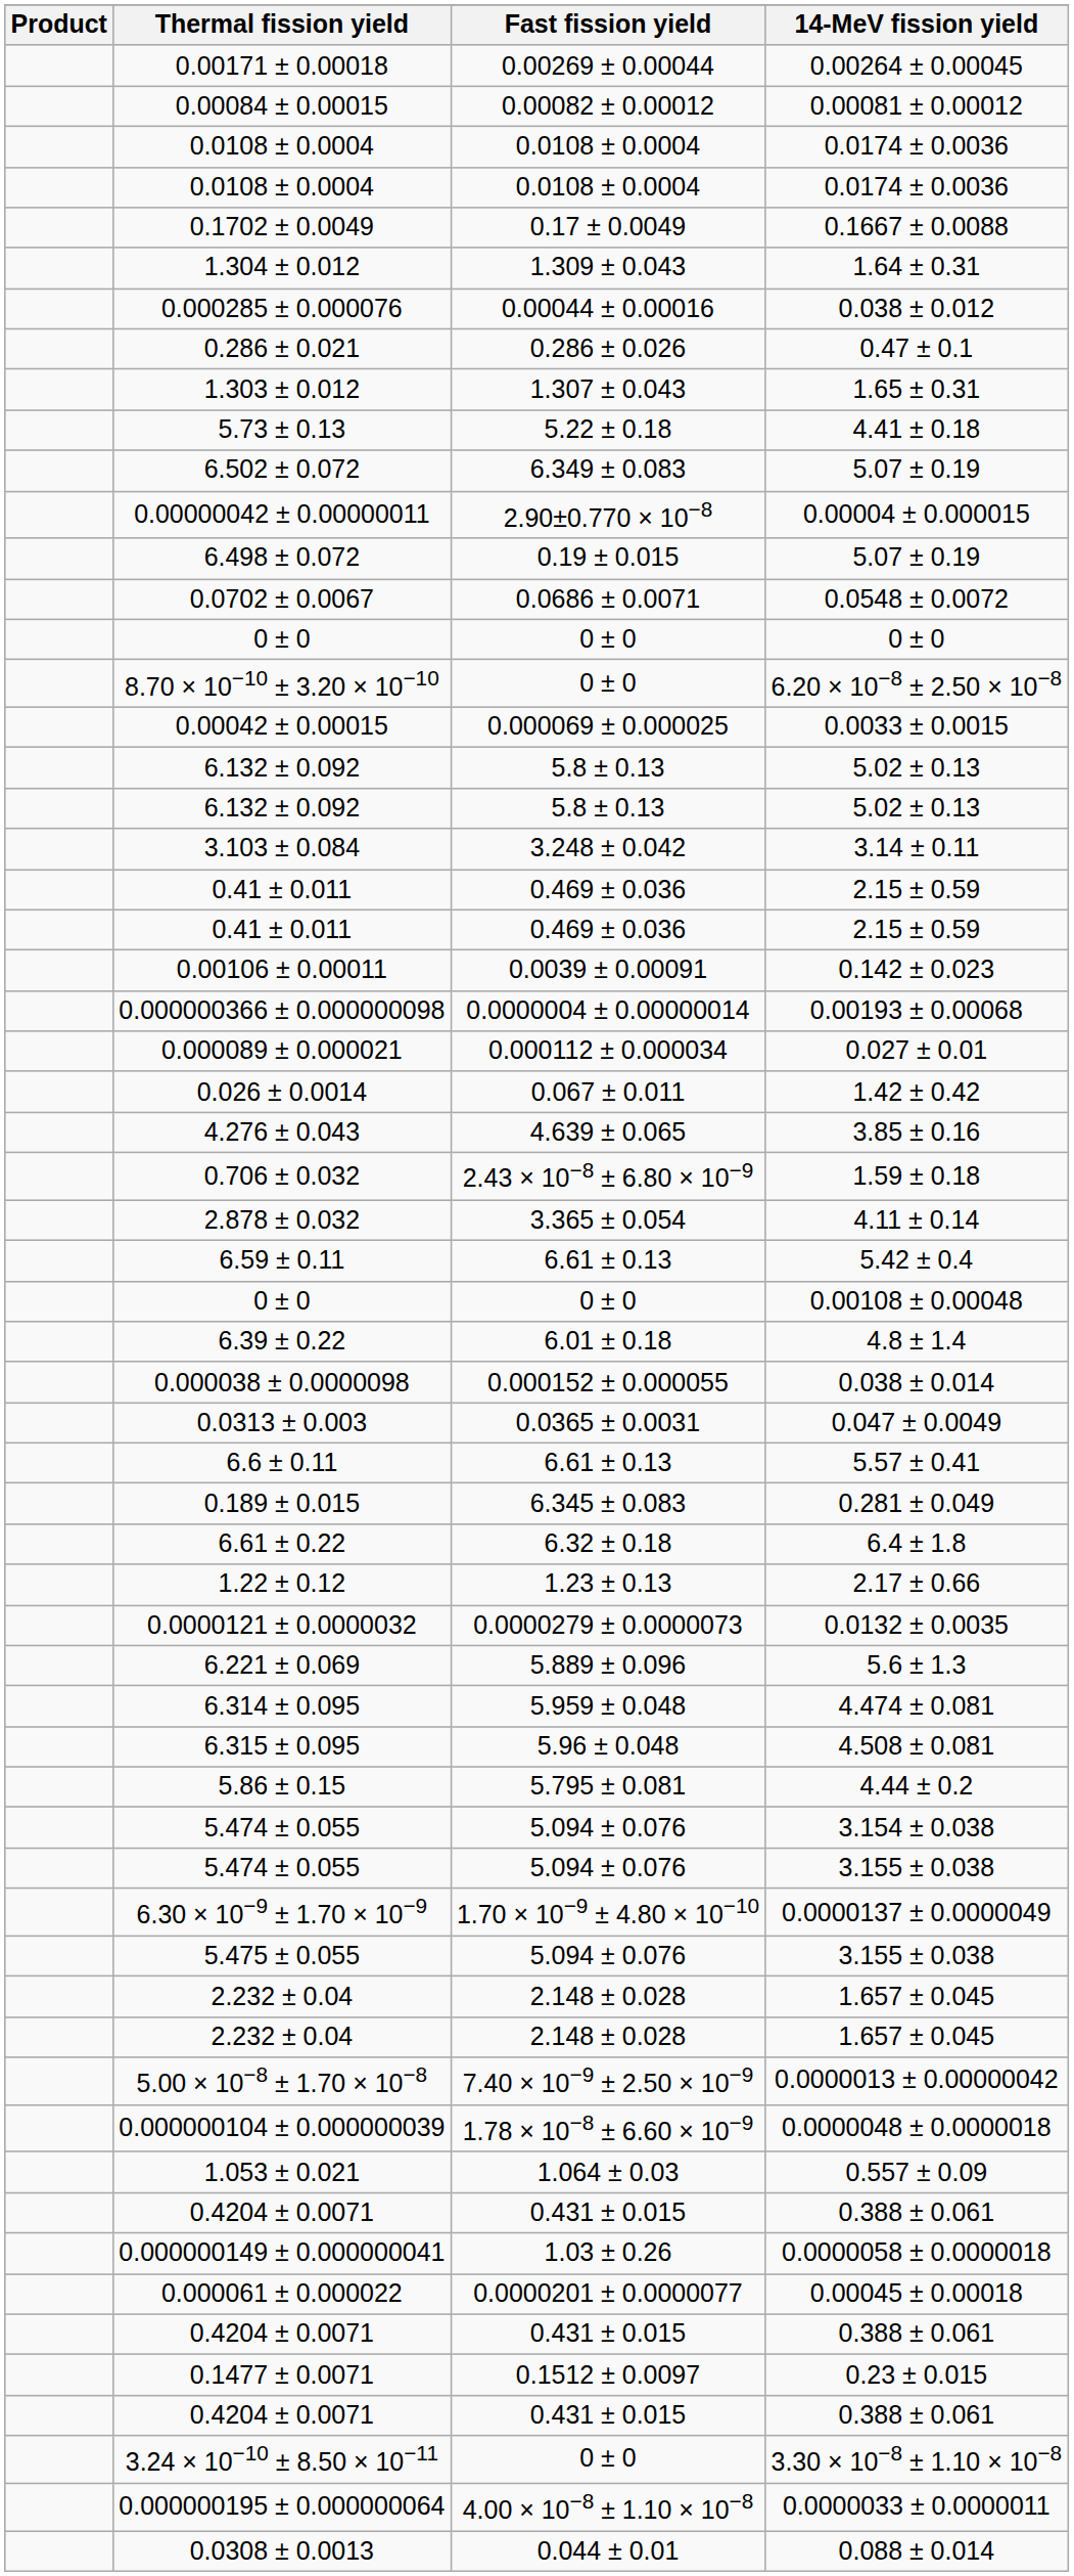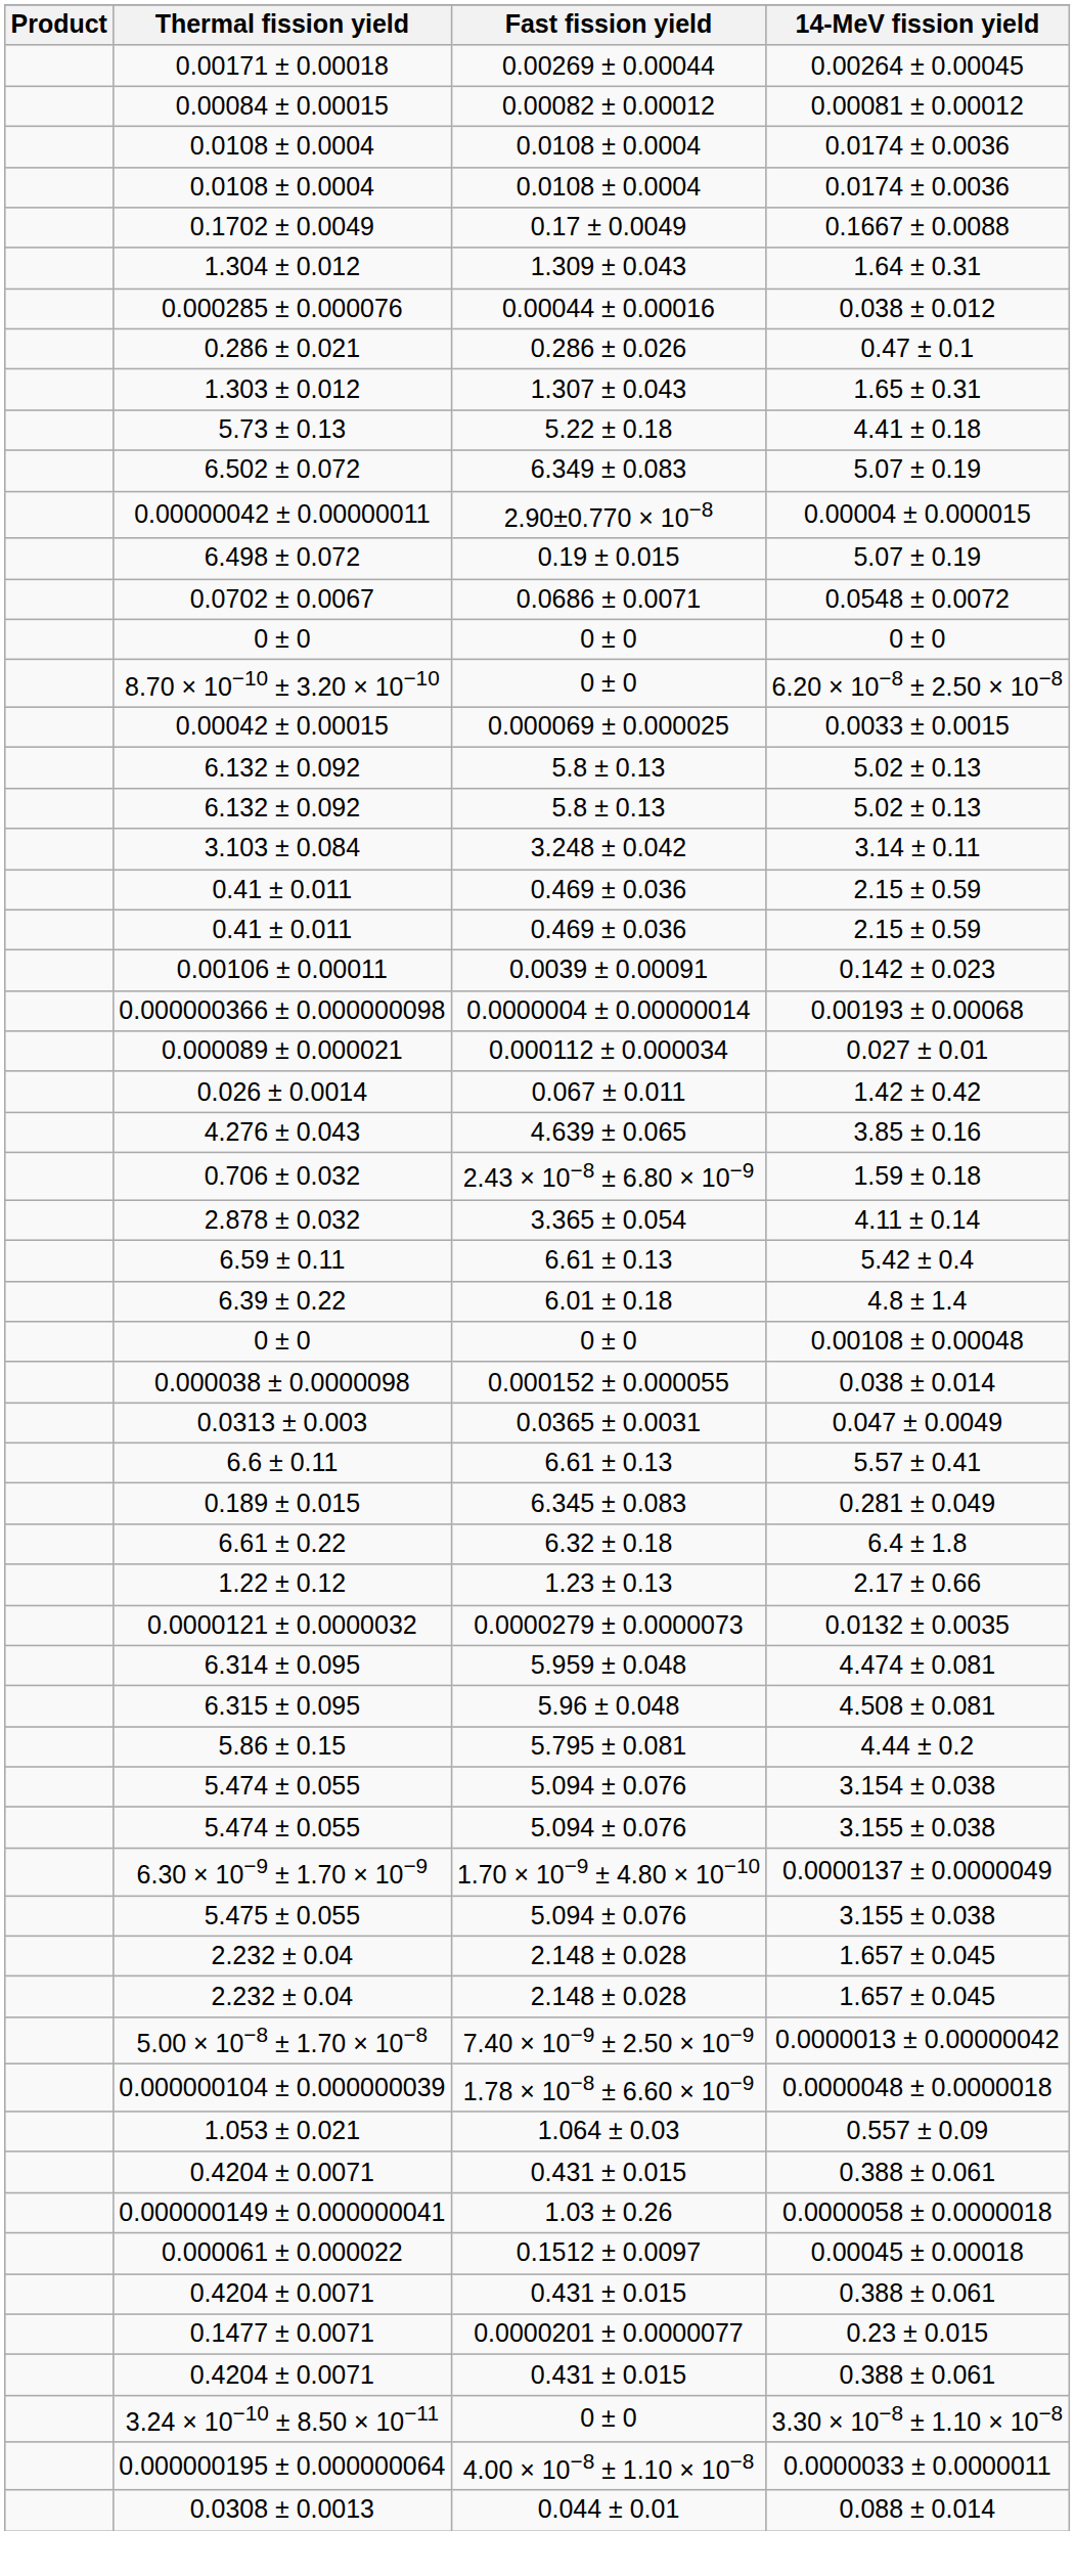rows swapped: 6.39 ± 0.22 <-> 0 ± 0 / 0.00108 ± 0.00048
- row: 6.221 ± 0.069 | 5.889 ± 0.096 | 5.6 ± 1.3
0.000061 ± 0.000022 | Fast fission yield: 0.0000201 ± 0.0000077 -> 0.1512 ± 0.0097
0.1477 ± 0.0071 | Fast fission yield: 0.1512 ± 0.0097 -> 0.0000201 ± 0.0000077
